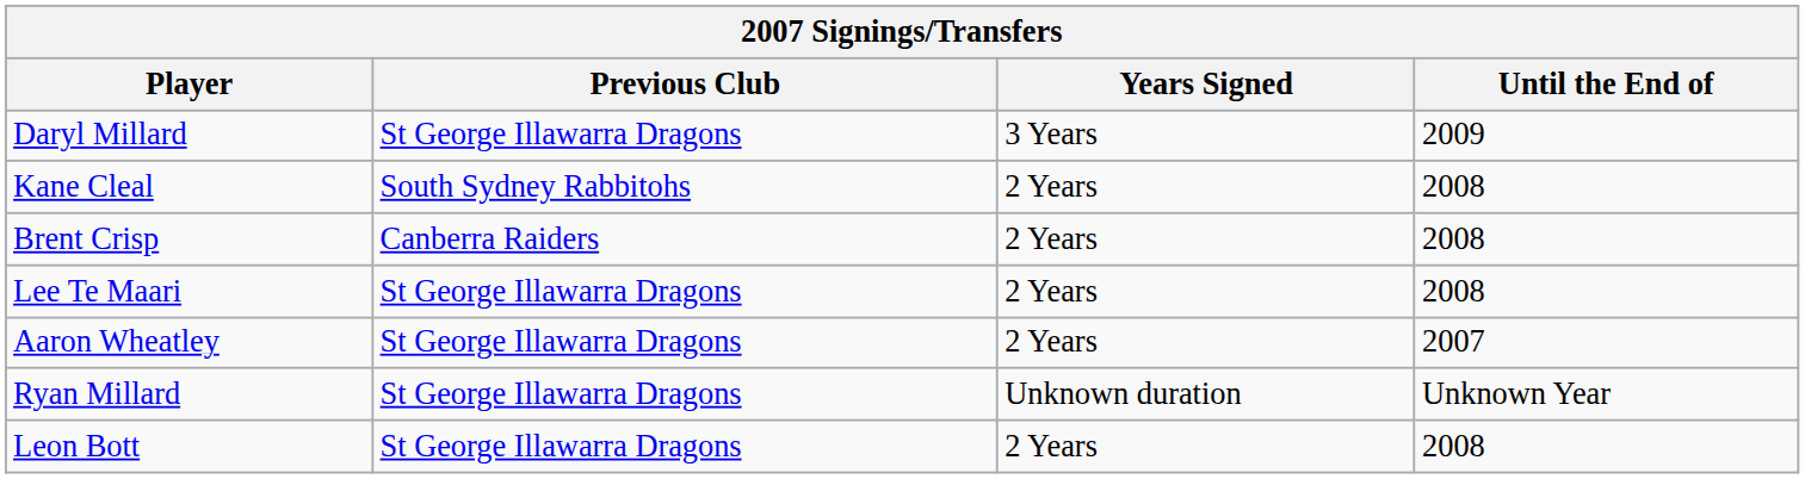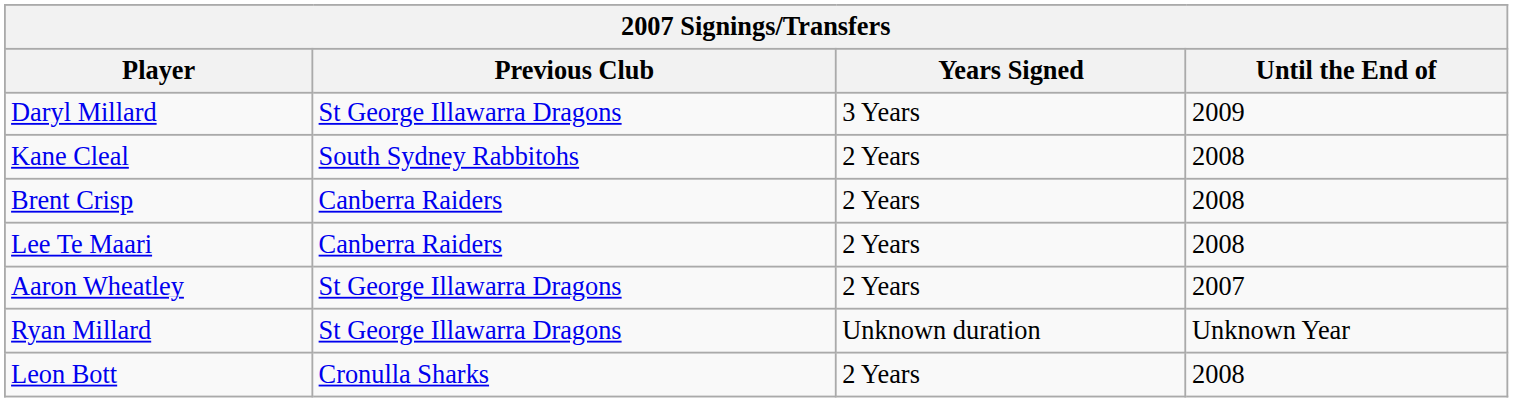Lee Te Maari | Previous Club: St George Illawarra Dragons -> Canberra Raiders
Leon Bott | Previous Club: St George Illawarra Dragons -> Cronulla Sharks
